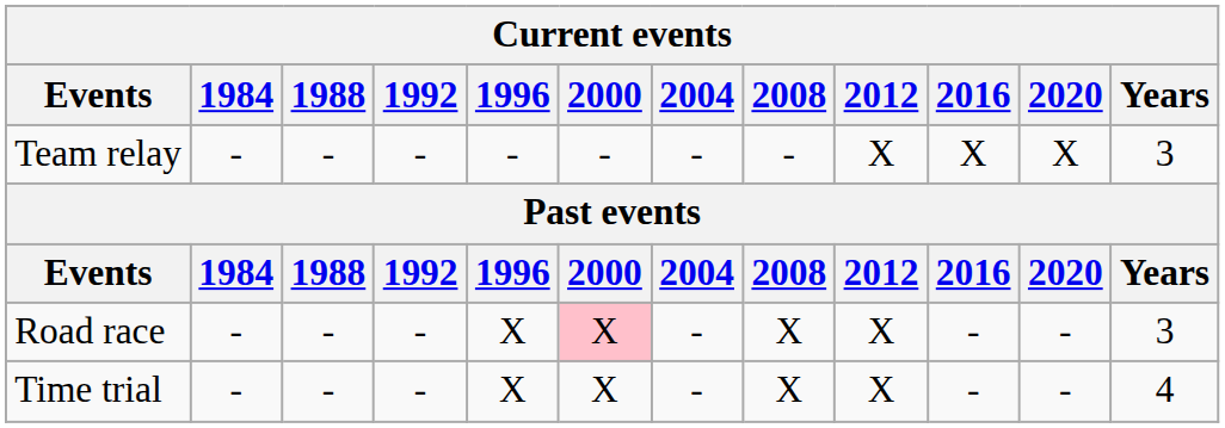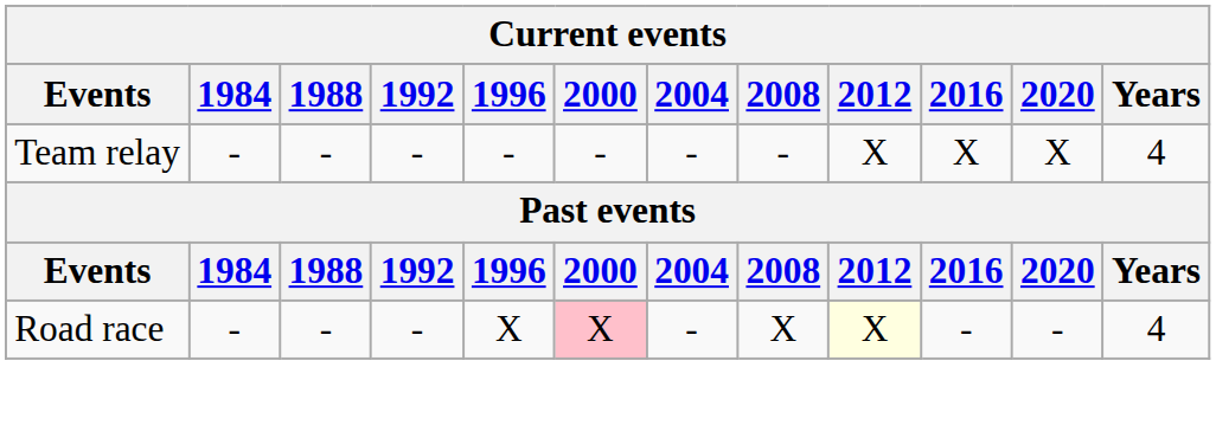Team relay | Years: 3 -> 4
Road race | 2012: no background -> lightyellow background
Road race | Years: 3 -> 4
- row: Time trial | - | - | - | X | X | - | X | X | - | - | 4
